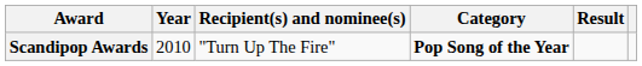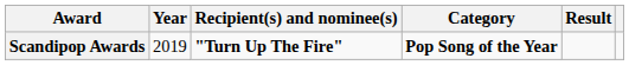Scandipop Awards | Year: 2010 -> 2019
Scandipop Awards | Recipient(s) and nominee(s): normal -> bold
